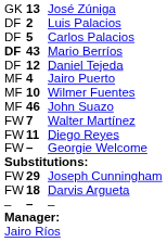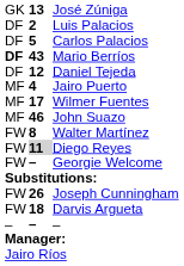Wilmer Fuentes | column 2: 10 -> 17
Walter Martínez | column 2: 7 -> 8
Diego Reyes | column 2: no background -> lightgrey background
Joseph Cunningham | column 2: 29 -> 26
